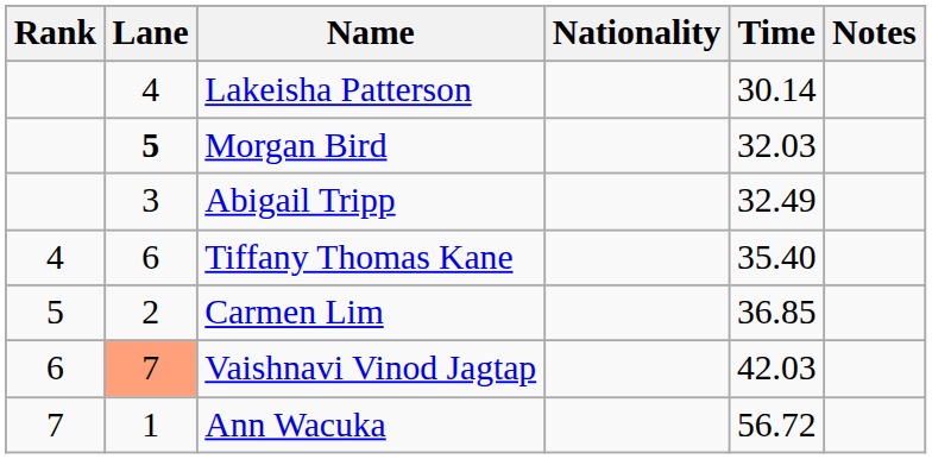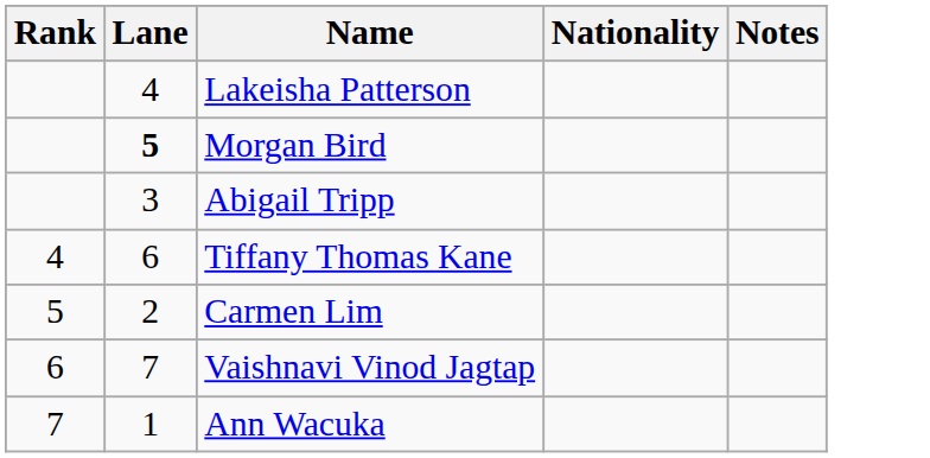- column: Time | 30.14 | 32.03 | 32.49 | 35.40 | 36.85 | 42.03 | 56.72
Vaishnavi Vinod Jagtap | Lane: lightsalmon background -> no background
